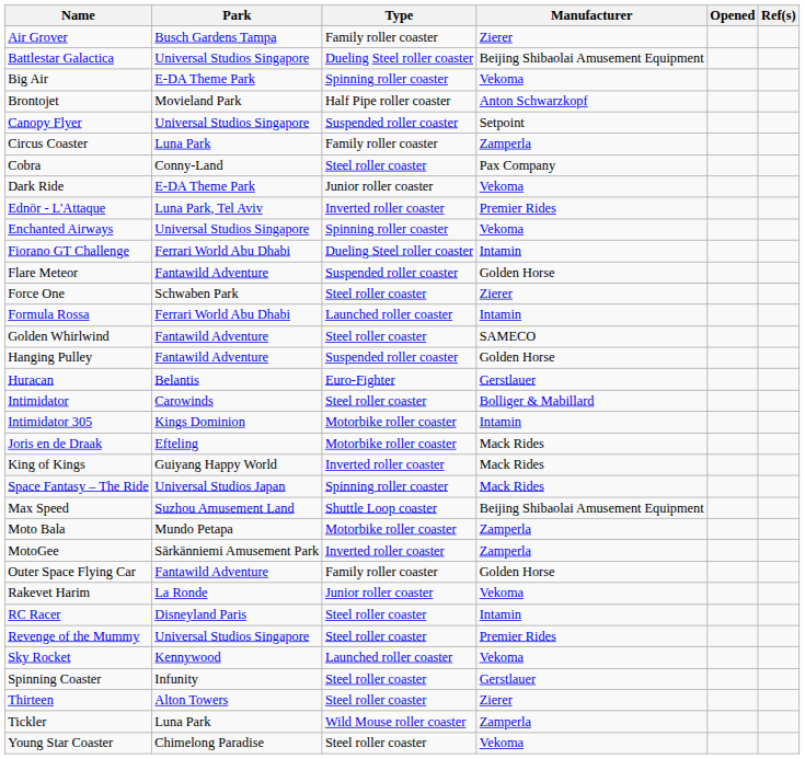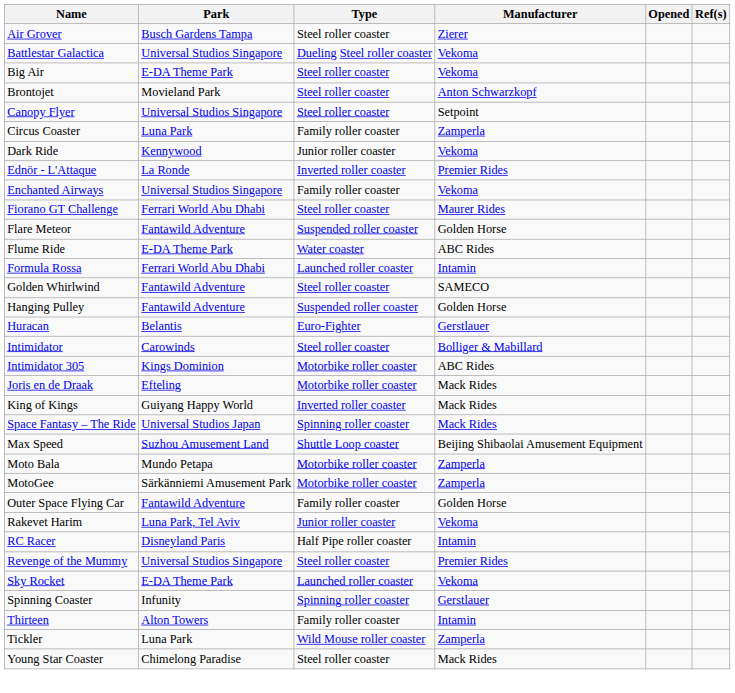Air Grover | Type: Family roller coaster -> Steel roller coaster
Battlestar Galactica | Manufacturer: Beijing Shibaolai Amusement Equipment -> Vekoma
Big Air | Type: Spinning roller coaster -> Steel roller coaster
Brontojet | Type: Half Pipe roller coaster -> Steel roller coaster
Canopy Flyer | Type: Suspended roller coaster -> Steel roller coaster
- row: Cobra | Conny-Land | Steel roller coaster | Pax Company
Dark Ride | Park: E-DA Theme Park -> Kennywood
Ednör - L'Attaque | Park: Luna Park, Tel Aviv -> La Ronde
Enchanted Airways | Type: Spinning roller coaster -> Family roller coaster
Fiorano GT Challenge | Type: Dueling Steel roller coaster -> Steel roller coaster
Fiorano GT Challenge | Manufacturer: Intamin -> Maurer Rides
+ row: Flume Ride | E-DA Theme Park | Water coaster | ABC Rides
- row: Force One | Schwaben Park | Steel roller coaster | Zierer
Intimidator 305 | Manufacturer: Intamin -> ABC Rides
MotoGee | Type: Inverted roller coaster -> Motorbike roller coaster
Rakevet Harim | Park: La Ronde -> Luna Park, Tel Aviv
RC Racer | Type: Steel roller coaster -> Half Pipe roller coaster
Sky Rocket | Park: Kennywood -> E-DA Theme Park
Spinning Coaster | Type: Steel roller coaster -> Spinning roller coaster
Thirteen | Type: Steel roller coaster -> Family roller coaster
Thirteen | Manufacturer: Zierer -> Intamin
Young Star Coaster | Manufacturer: Vekoma -> Mack Rides
